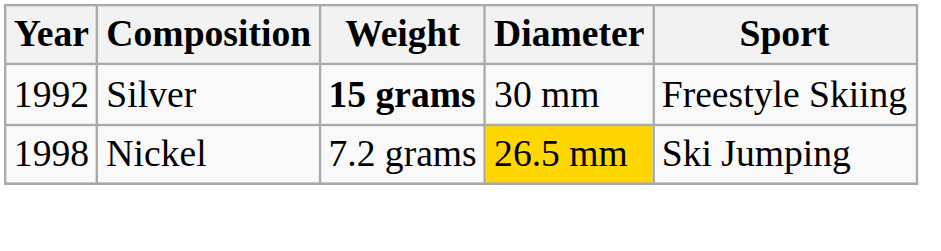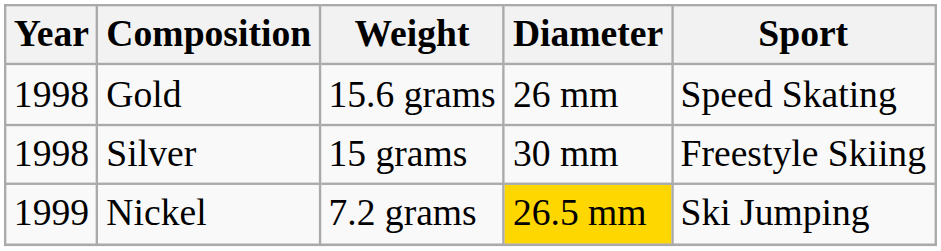+ row: 1998 | Gold | 15.6 grams | 26 mm | Speed Skating
Silver | Year: 1992 -> 1998
Silver | Weight: bold -> normal
Nickel | Year: 1998 -> 1999
